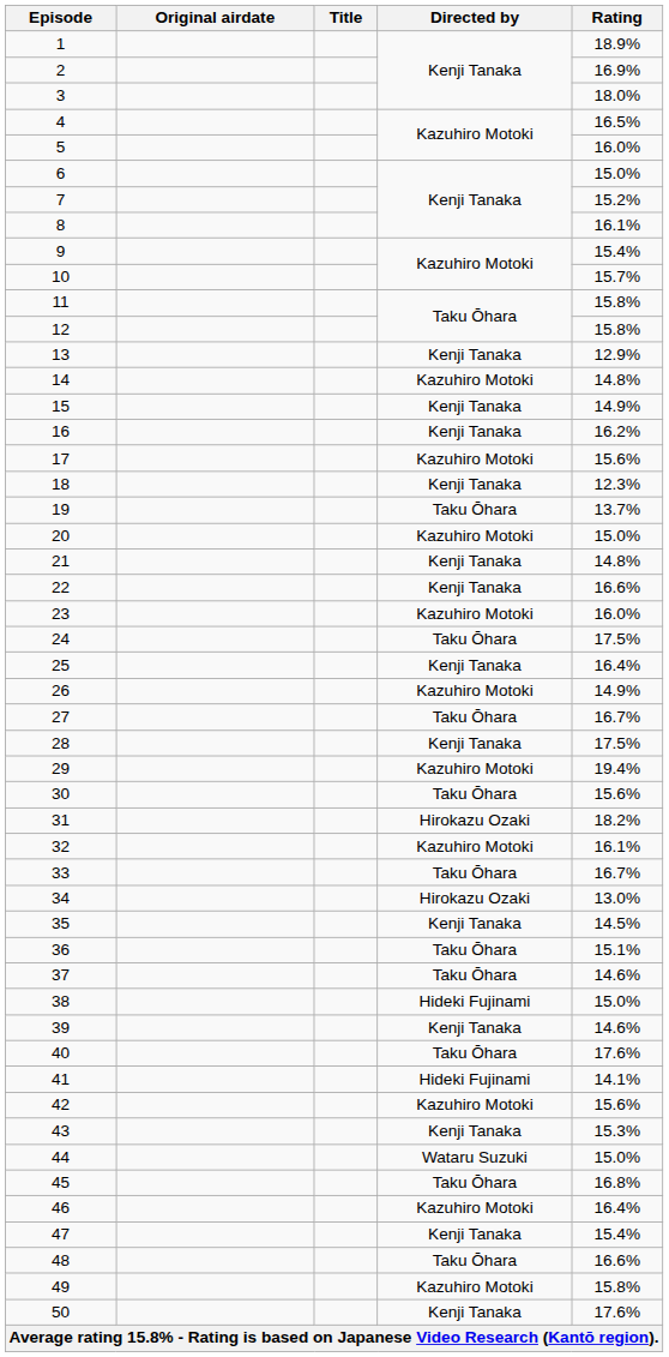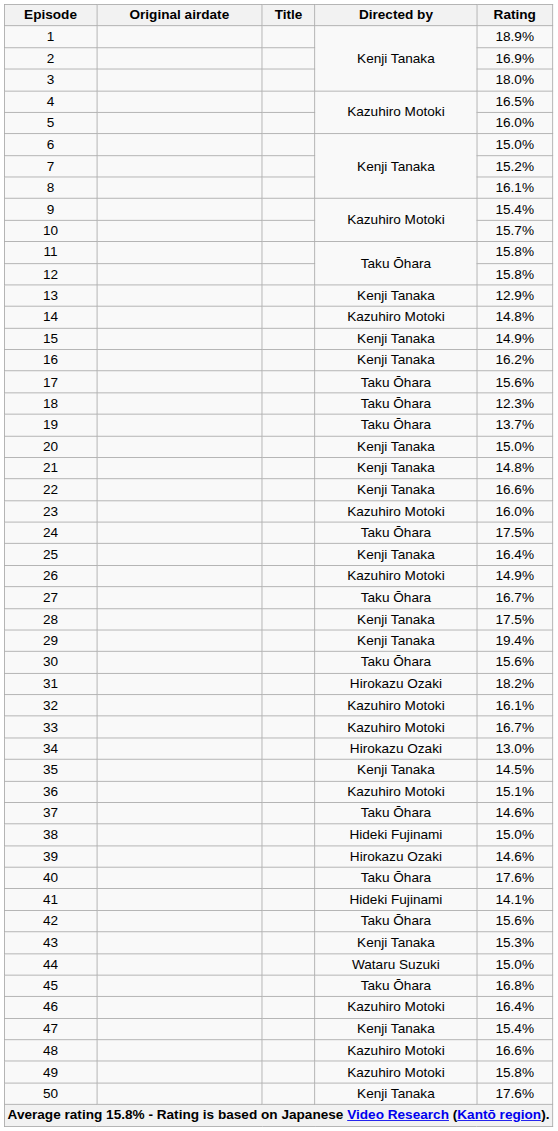17 | Directed by: Kazuhiro Motoki -> Taku Ōhara
18 | Directed by: Kenji Tanaka -> Taku Ōhara
20 | Directed by: Kazuhiro Motoki -> Kenji Tanaka
29 | Directed by: Kazuhiro Motoki -> Kenji Tanaka
33 | Directed by: Taku Ōhara -> Kazuhiro Motoki
36 | Directed by: Taku Ōhara -> Kazuhiro Motoki
39 | Directed by: Kenji Tanaka -> Hirokazu Ozaki
42 | Directed by: Kazuhiro Motoki -> Taku Ōhara
48 | Directed by: Taku Ōhara -> Kazuhiro Motoki
